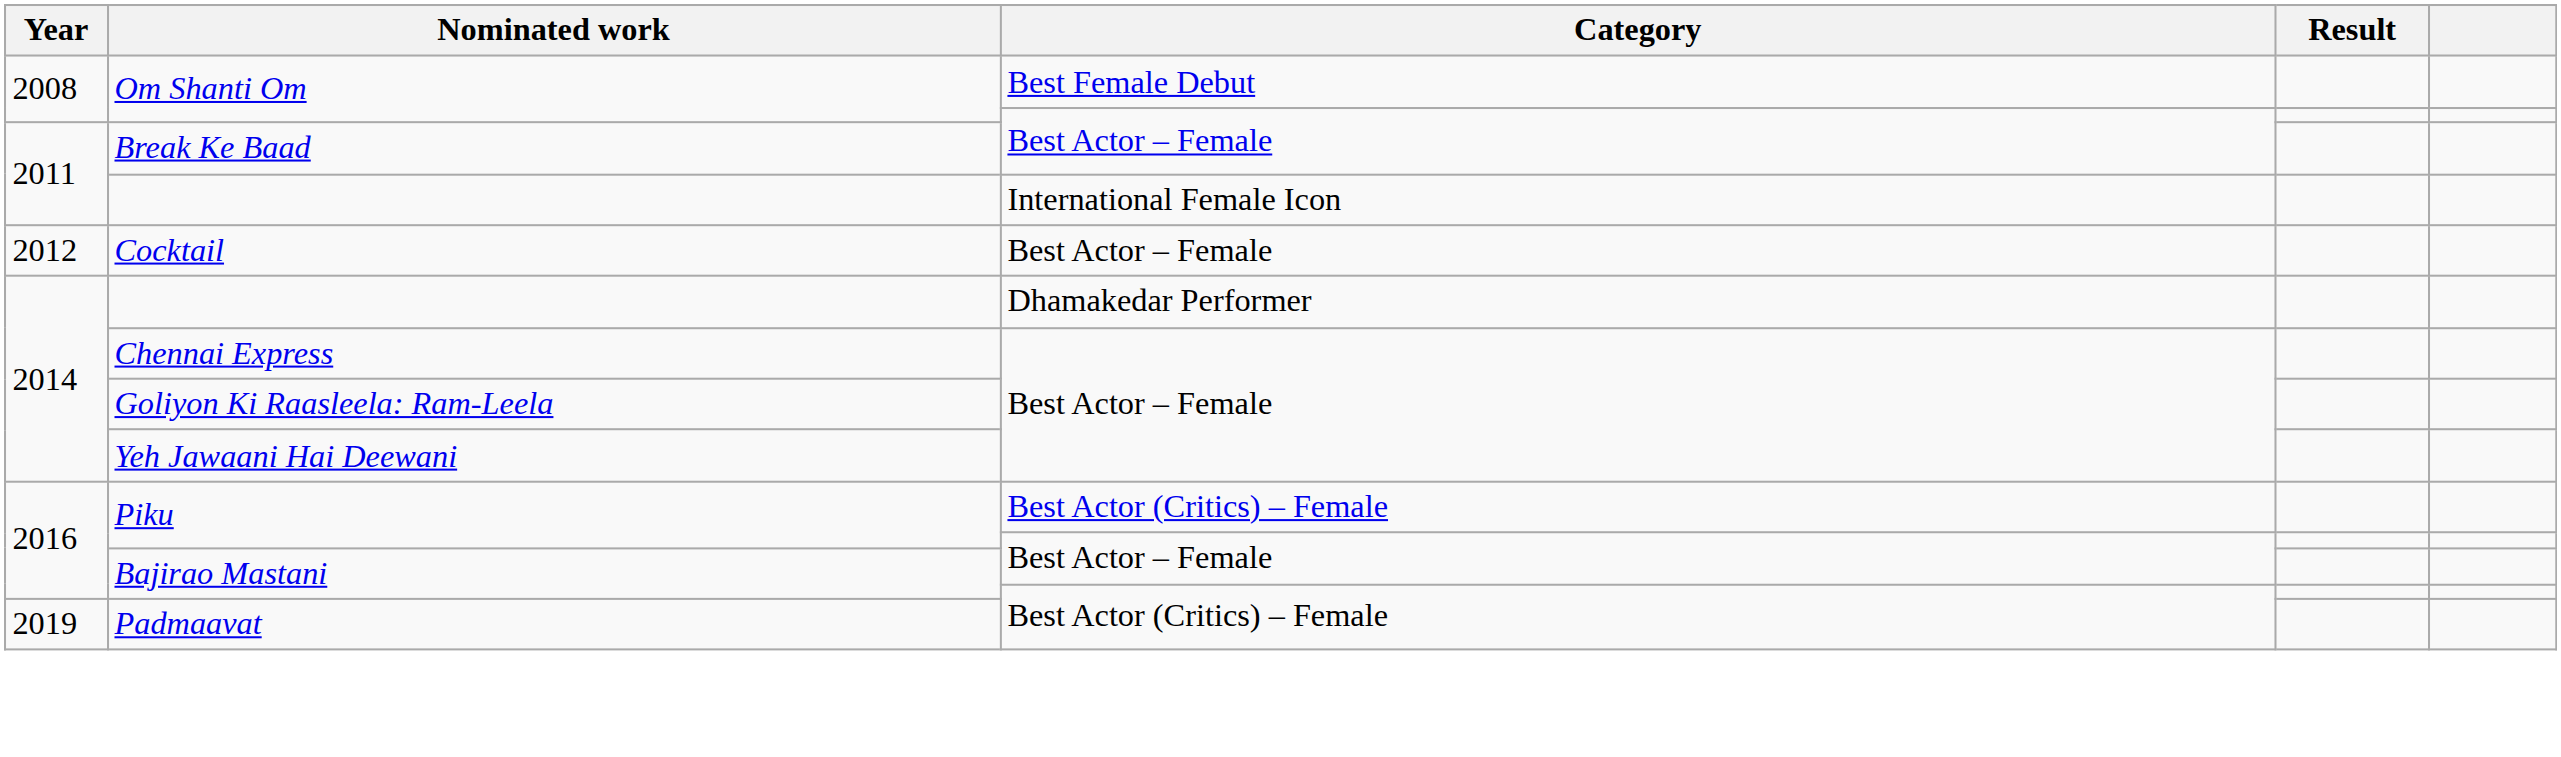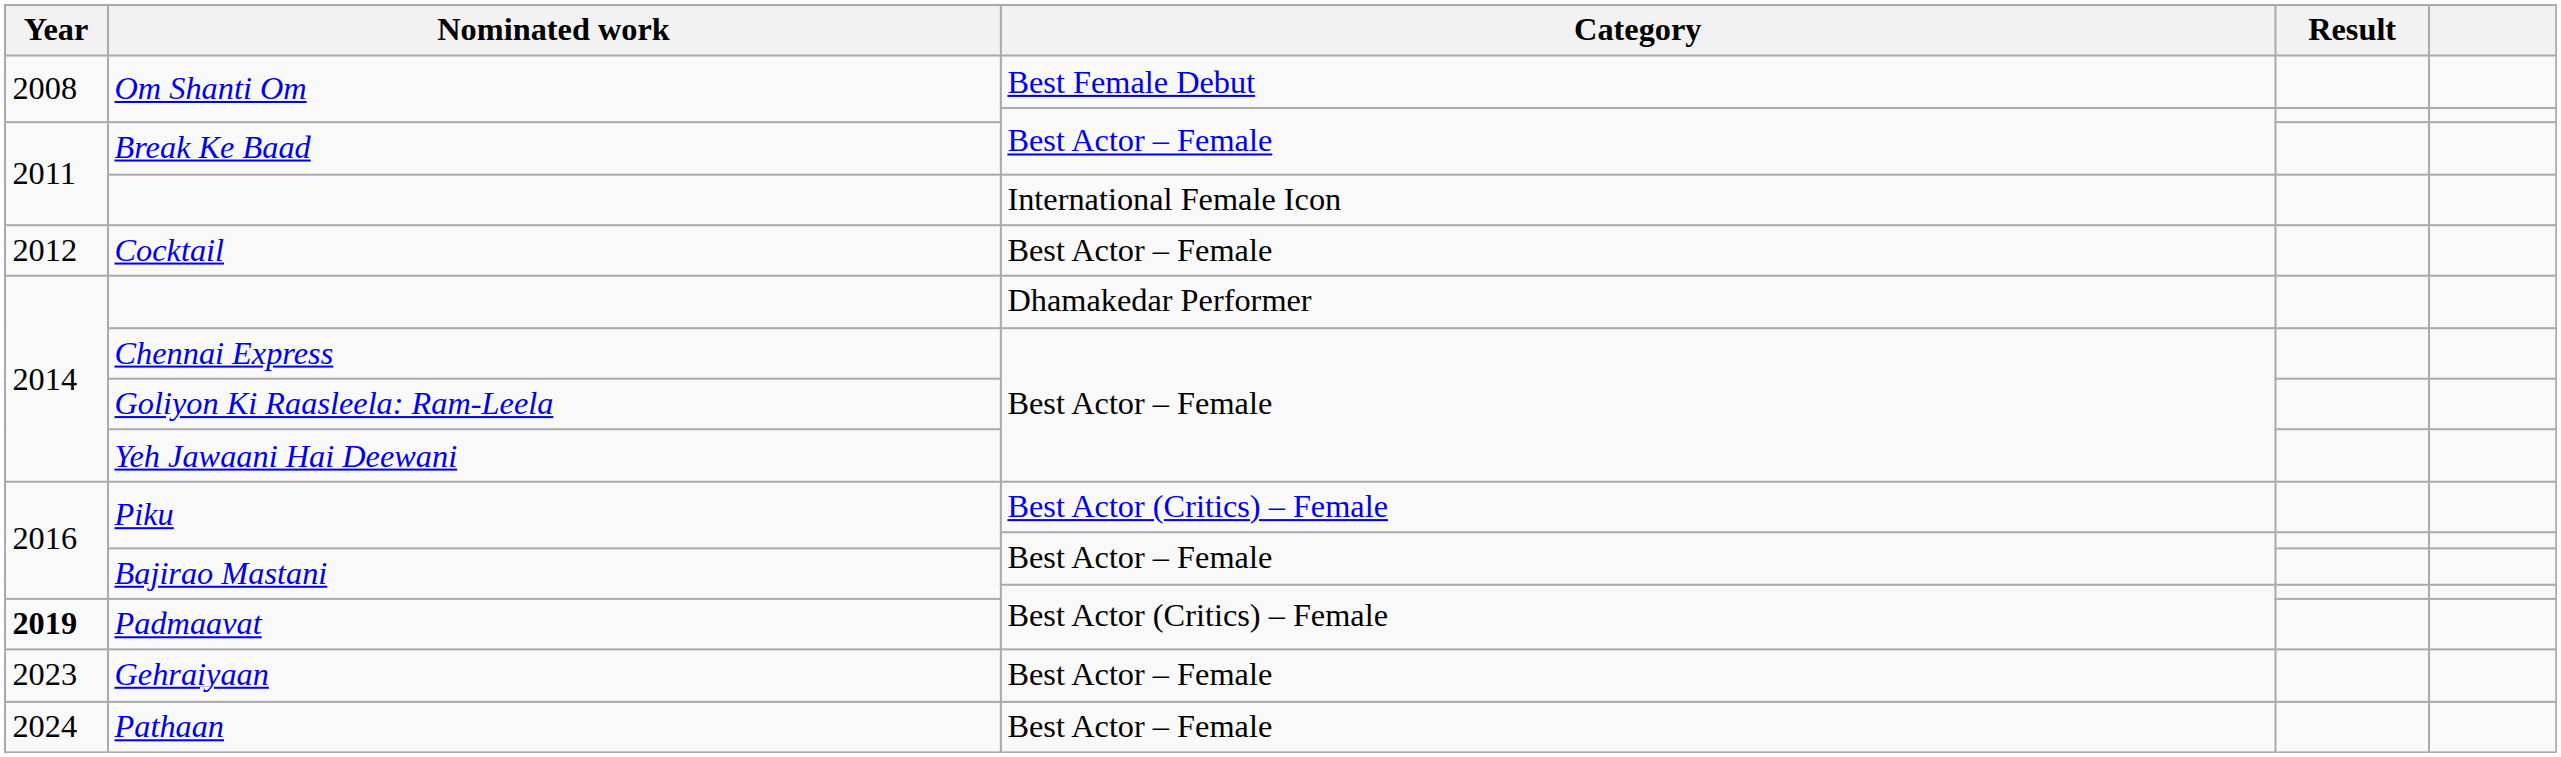Padmaavat | Year: normal -> bold
+ row: 2023 | Gehraiyaan | Best Actor – Female
+ row: 2024 | Pathaan | Best Actor – Female
